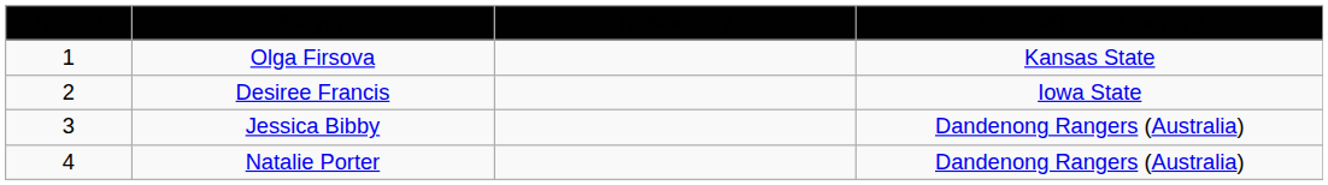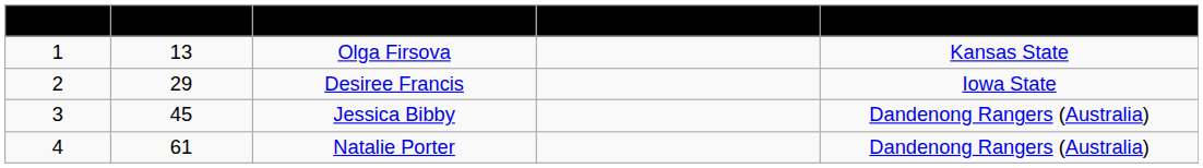+ column: Pick | 13 | 29 | 45 | 61
